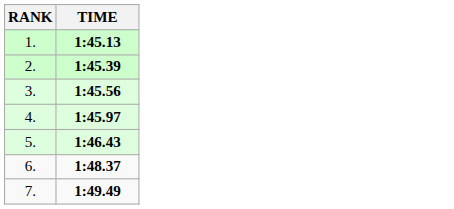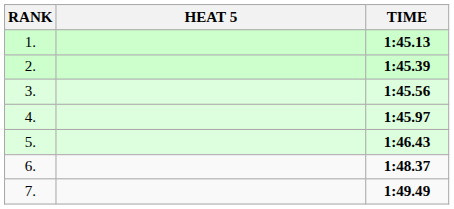+ column: HEAT 5
